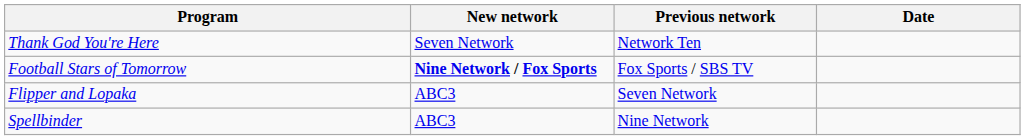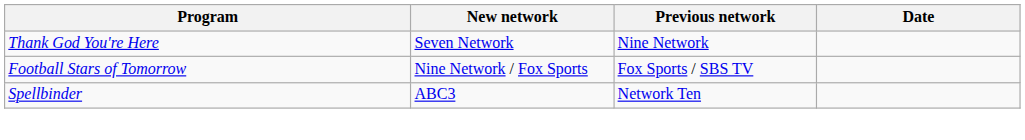Thank God You're Here | Previous network: Network Ten -> Nine Network
Football Stars of Tomorrow | New network: bold -> normal
- row: Flipper and Lopaka | ABC3 | Seven Network
Spellbinder | Previous network: Nine Network -> Network Ten
